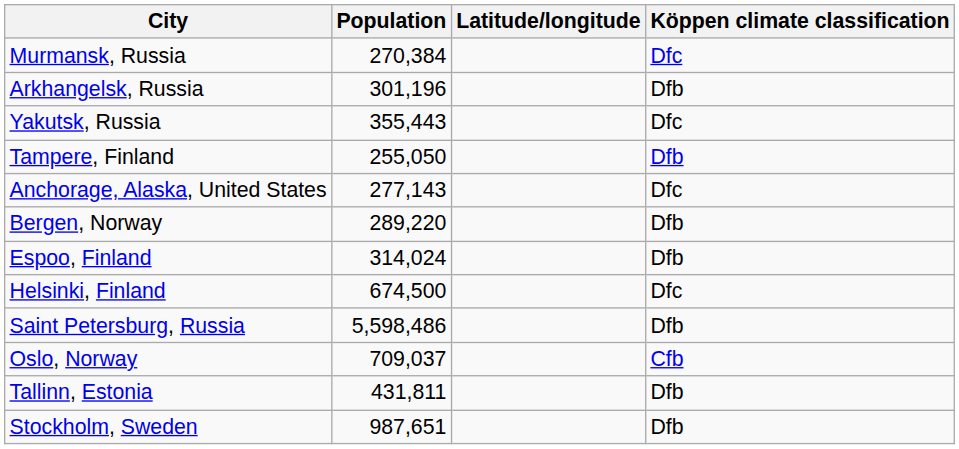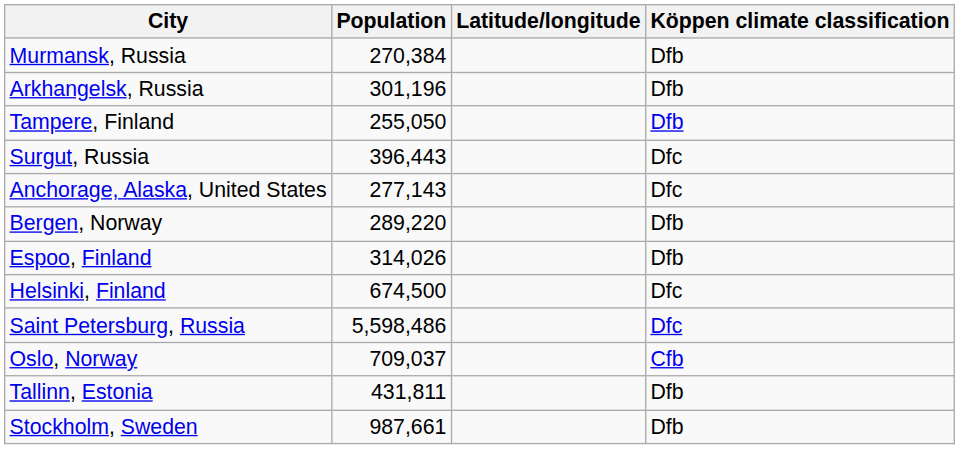Murmansk, Russia | Köppen climate classification: Dfc -> Dfb
- row: Yakutsk, Russia | 355,443 | Dfc
+ row: Surgut, Russia | 396,443 | Dfc
Espoo, Finland | Population: 314,024 -> 314,026
Saint Petersburg, Russia | Köppen climate classification: Dfb -> Dfc
Stockholm, Sweden | Population: 987,651 -> 987,661
